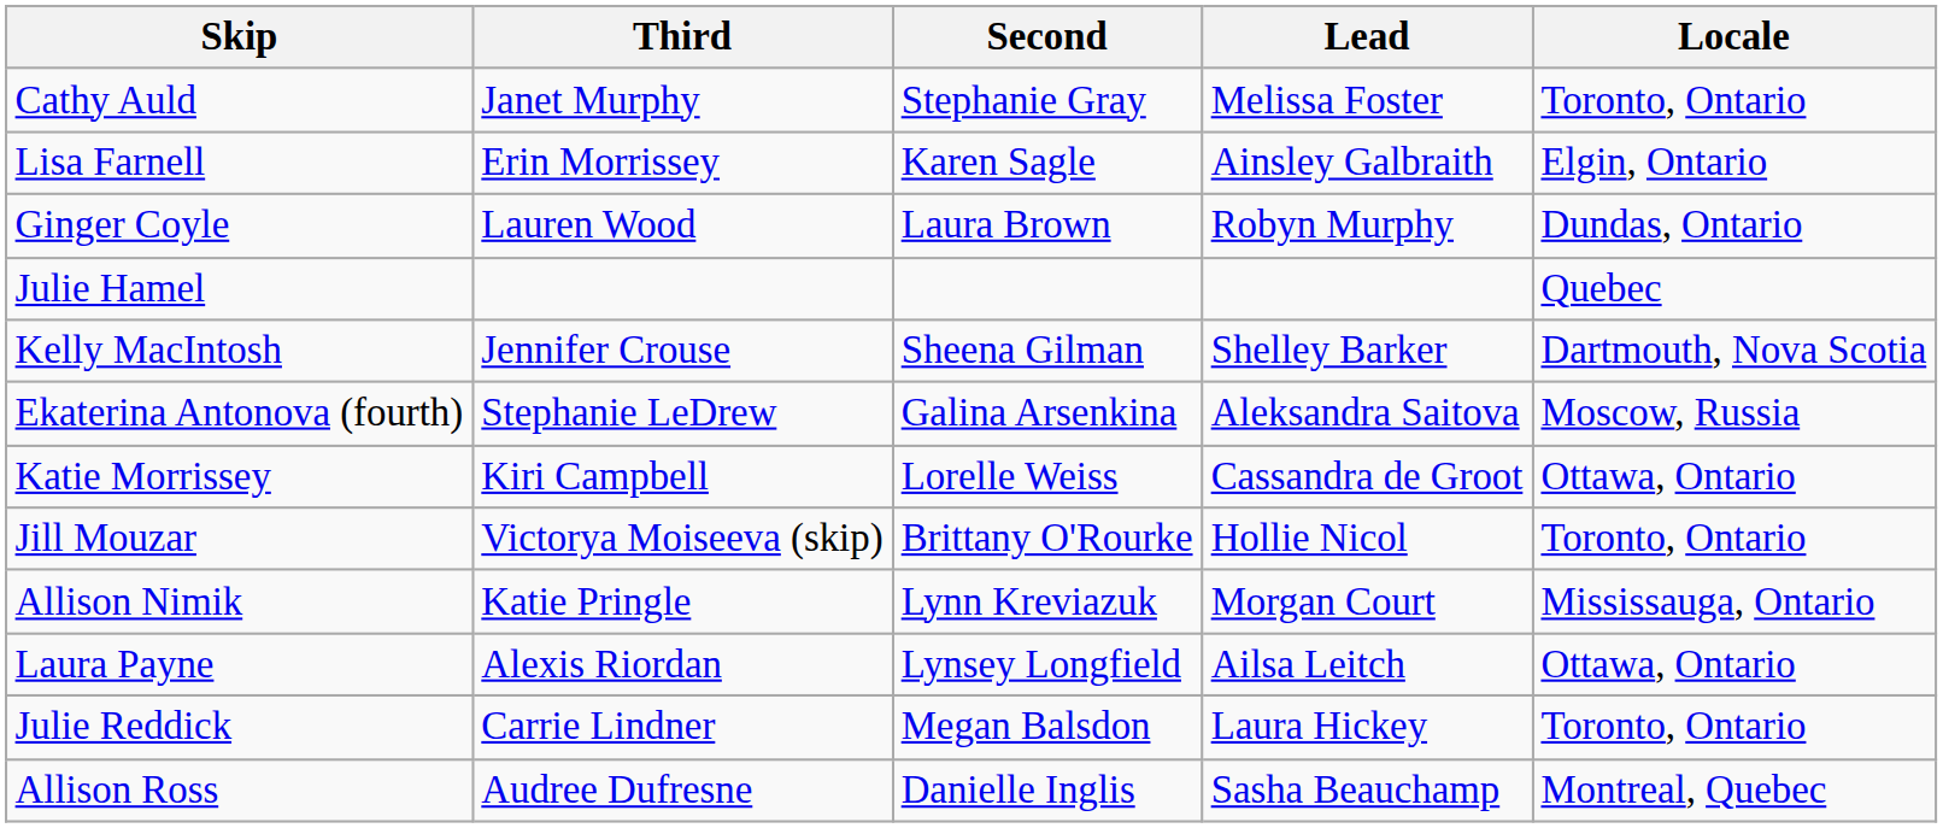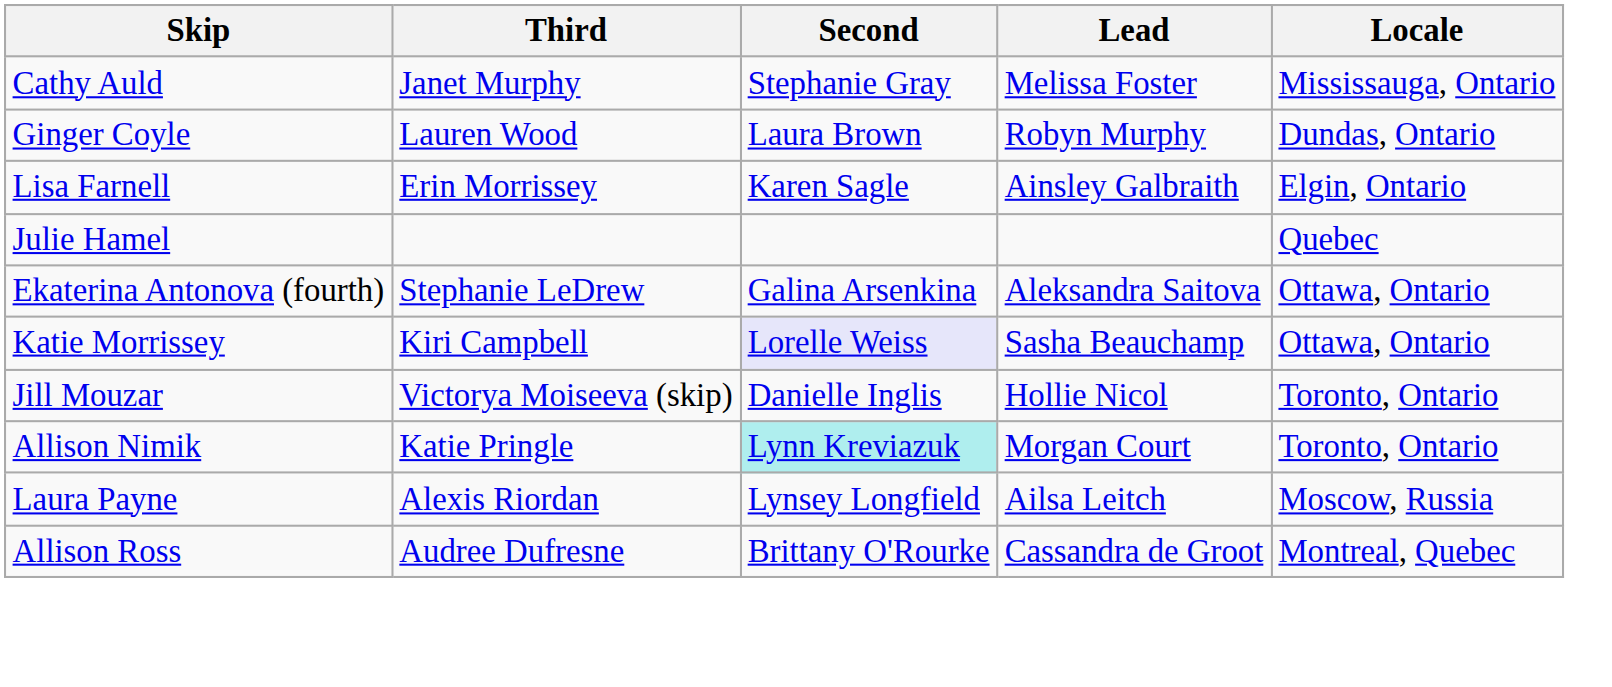Cathy Auld | Locale: Toronto, Ontario -> Mississauga, Ontario
rows swapped: Ginger Coyle <-> Lisa Farnell
- row: Kelly MacIntosh | Jennifer Crouse | Sheena Gilman | Shelley Barker | Dartmouth, Nova Scotia
Ekaterina Antonova (fourth) | Locale: Moscow, Russia -> Ottawa, Ontario
Katie Morrissey | Second: no background -> lavender background
Katie Morrissey | Lead: Cassandra de Groot -> Sasha Beauchamp
Jill Mouzar | Second: Brittany O'Rourke -> Danielle Inglis
Allison Nimik | Second: no background -> paleturquoise background
Allison Nimik | Locale: Mississauga, Ontario -> Toronto, Ontario
Laura Payne | Locale: Ottawa, Ontario -> Moscow, Russia
- row: Julie Reddick | Carrie Lindner | Megan Balsdon | Laura Hickey | Toronto, Ontario
Allison Ross | Second: Danielle Inglis -> Brittany O'Rourke
Allison Ross | Lead: Sasha Beauchamp -> Cassandra de Groot
